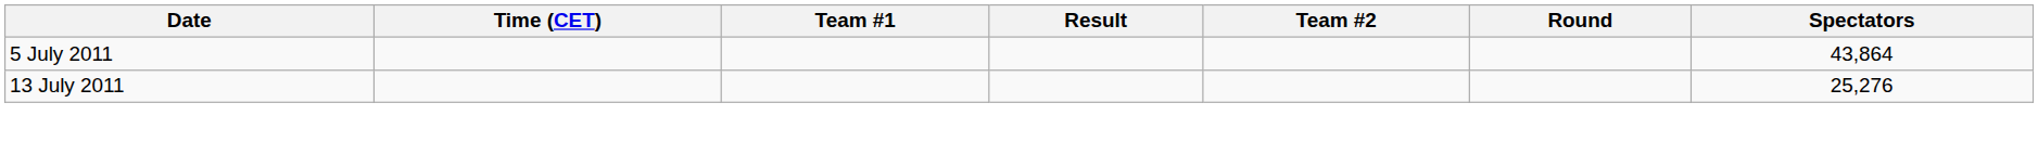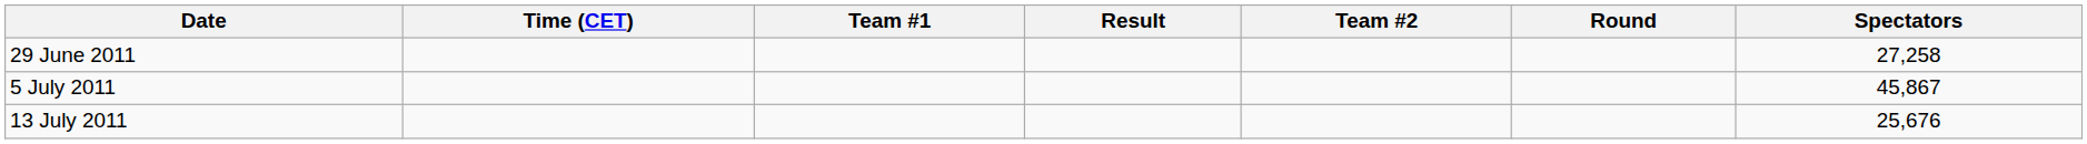+ row: 29 June 2011 | 27,258
5 July 2011 | Spectators: 43,864 -> 45,867
13 July 2011 | Spectators: 25,276 -> 25,676
